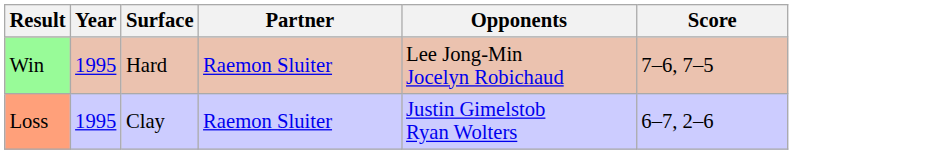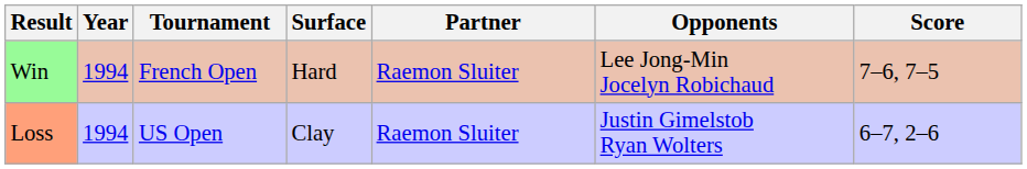+ column: Tournament | French Open | US Open
Win | Year: 1995 -> 1994
Loss | Year: 1995 -> 1994
